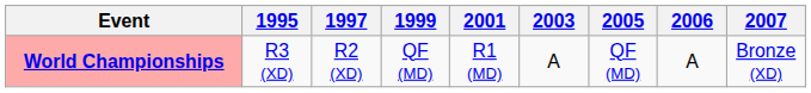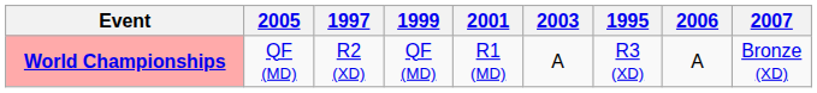columns swapped: 1995 <-> 2005
